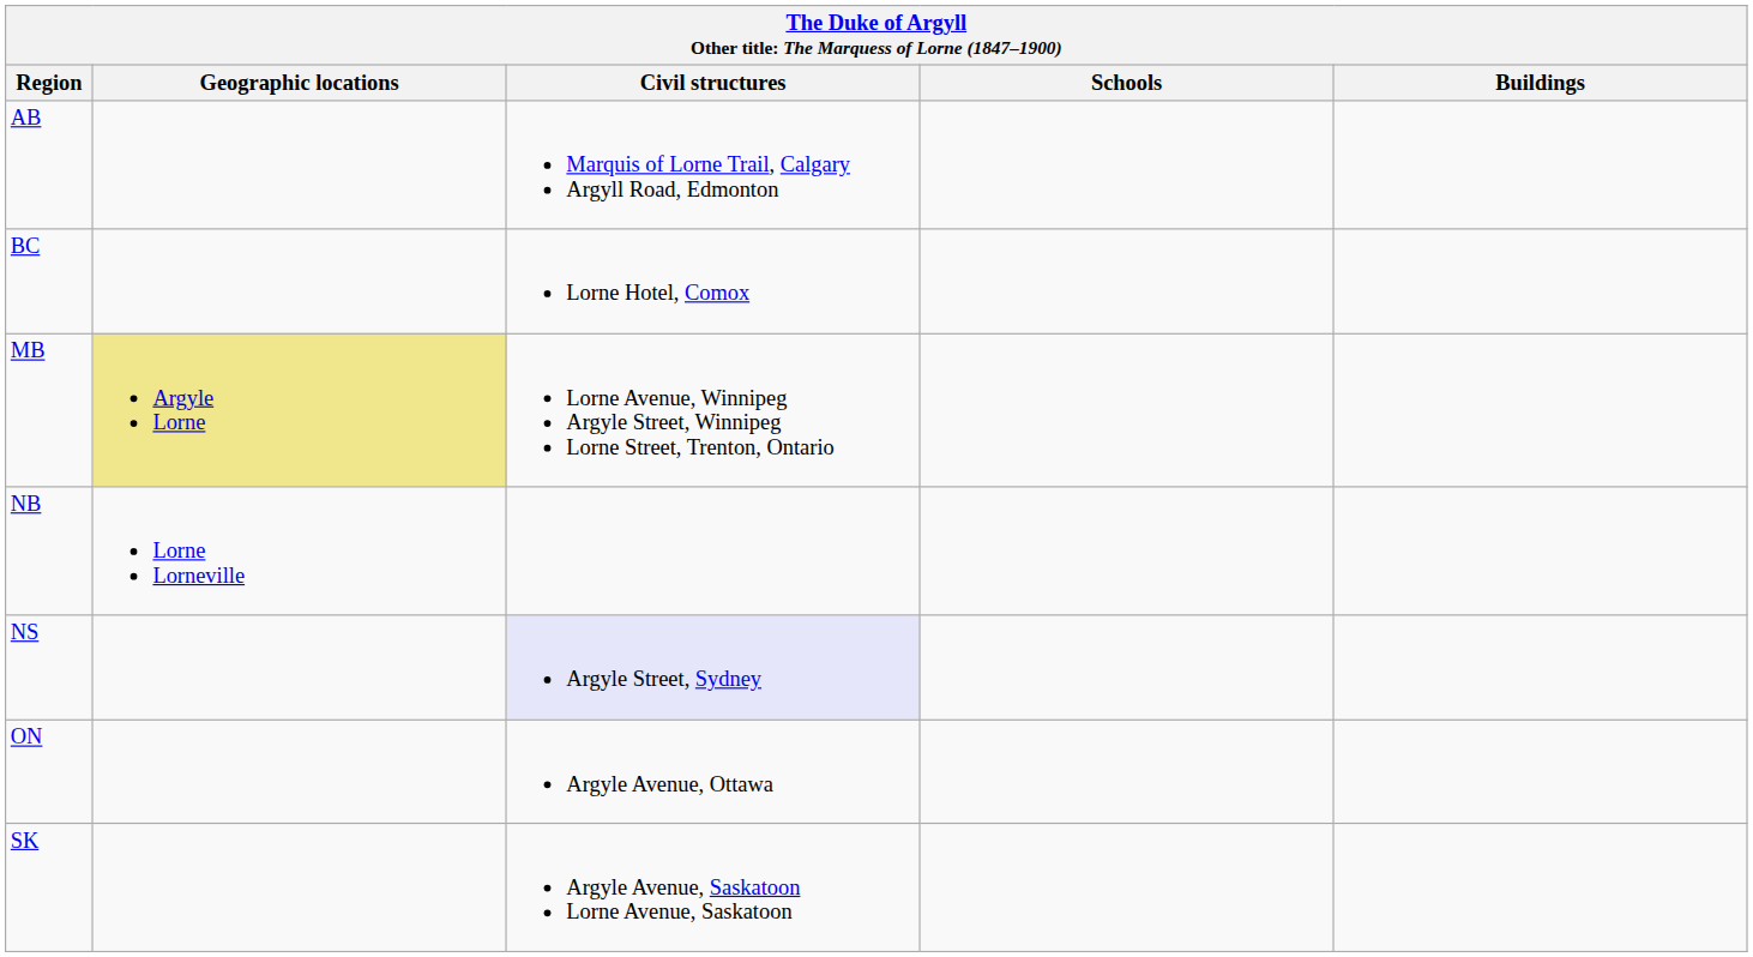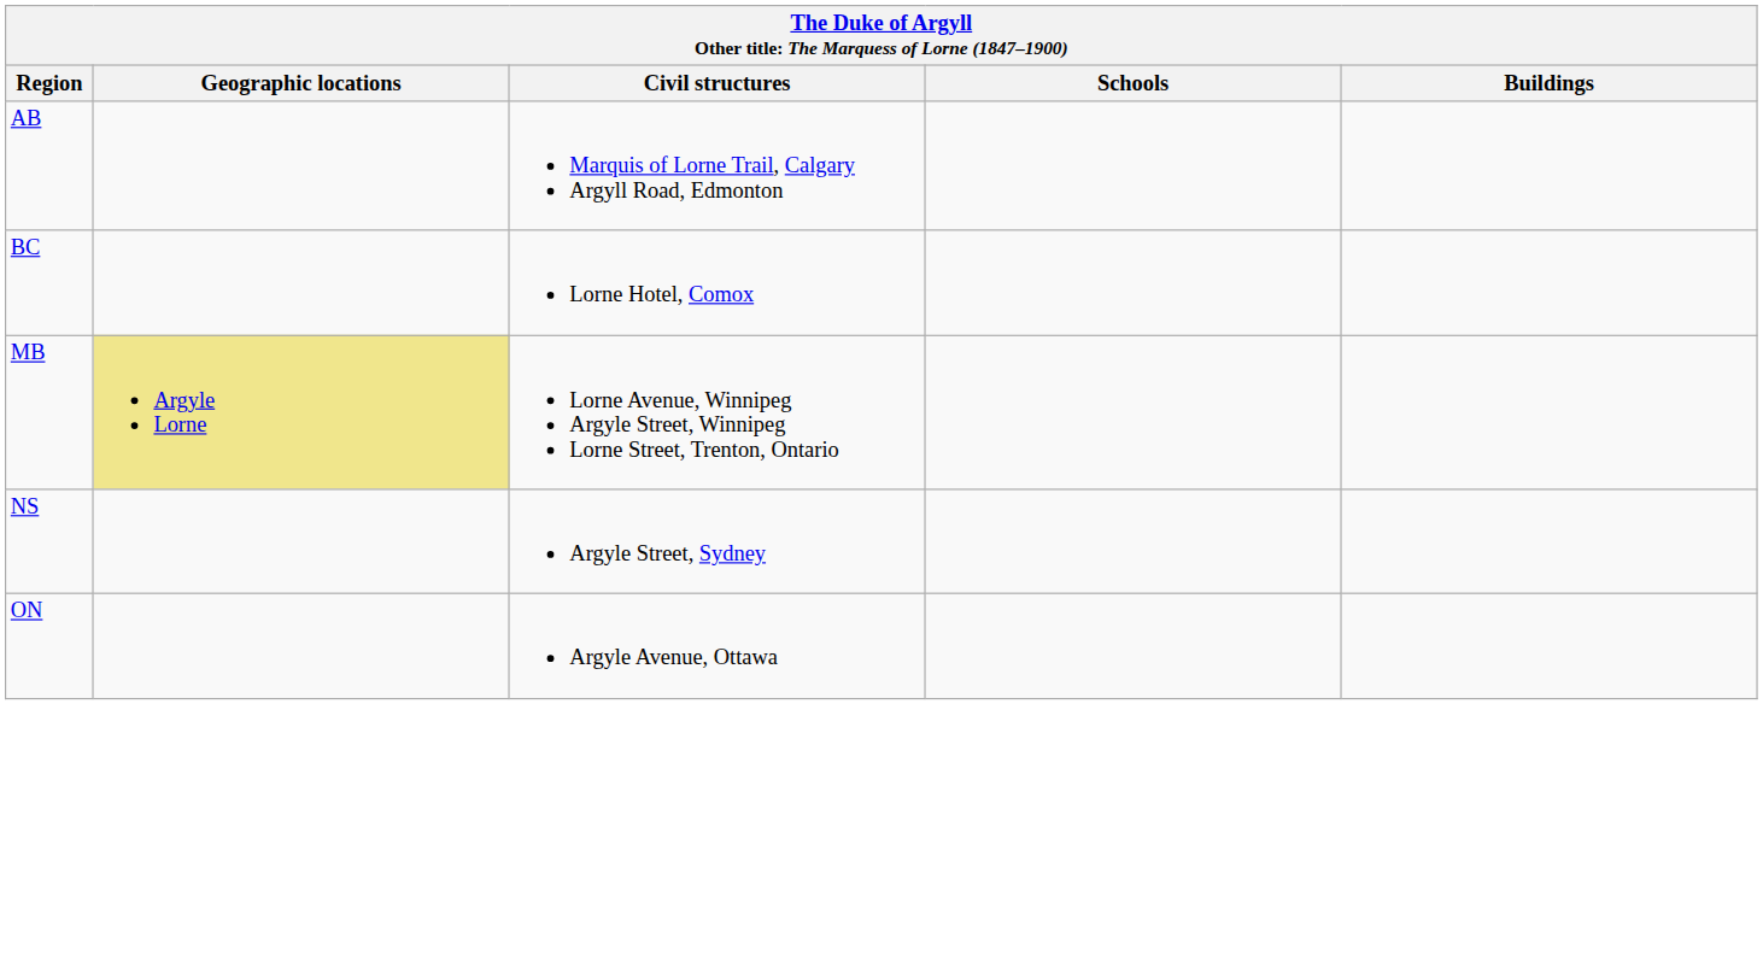- row: NB | Lorne Lorneville
NS | Civil structures: lavender background -> no background
- row: SK | Argyle Avenue, Saskatoon Lorne Avenue, Saskatoon
